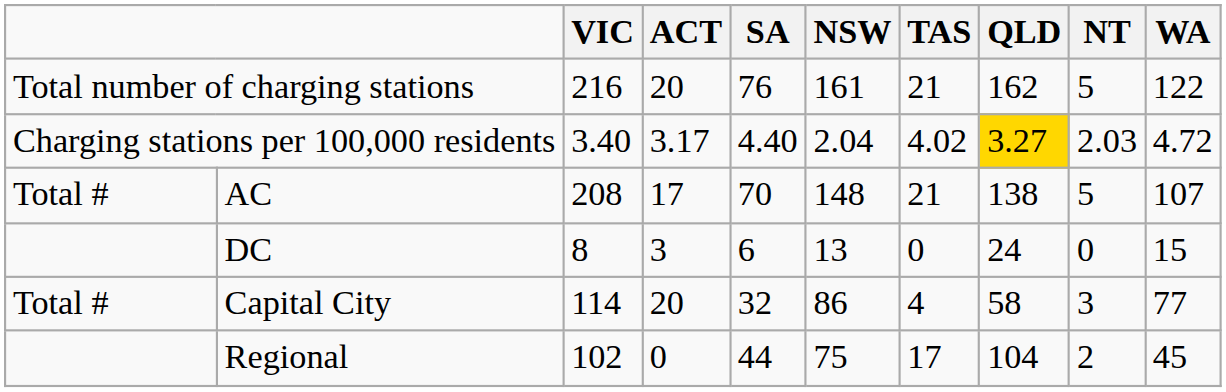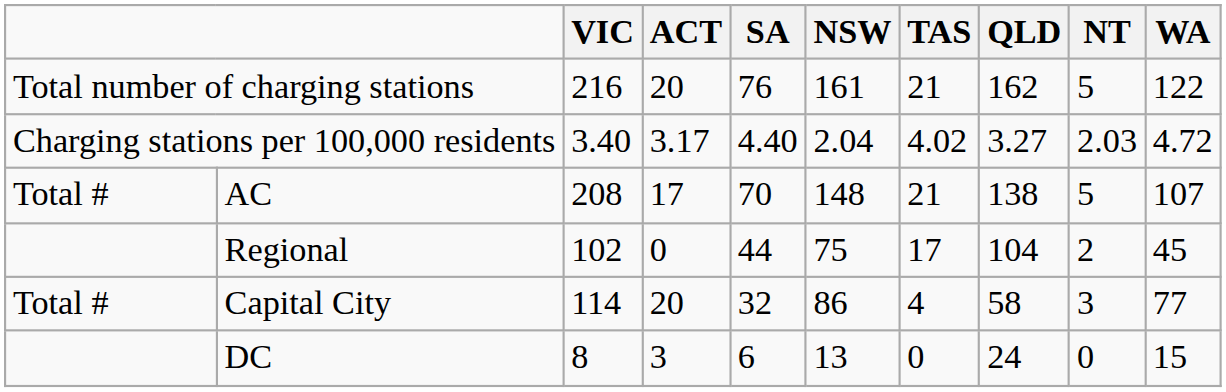Charging stations per 100,000 residents | QLD: gold background -> no background
rows swapped: DC <-> Regional
